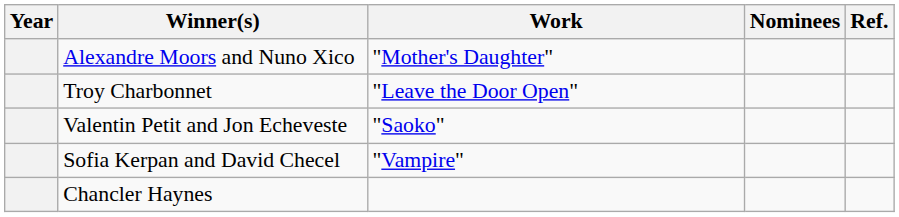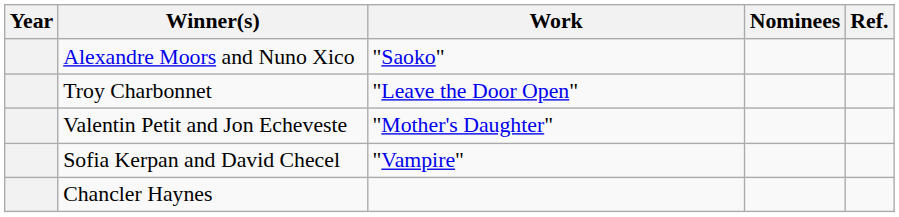Alexandre Moors and Nuno Xico | Work: "Mother's Daughter" -> "Saoko"
Valentin Petit and Jon Echeveste | Work: "Saoko" -> "Mother's Daughter"
